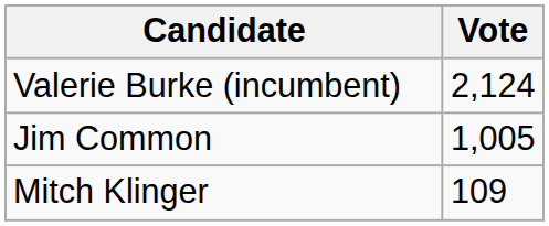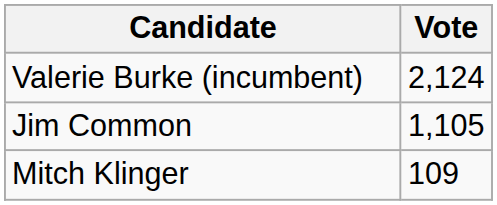Jim Common | Vote: 1,005 -> 1,105
